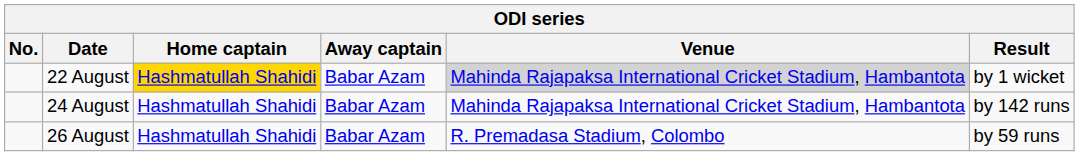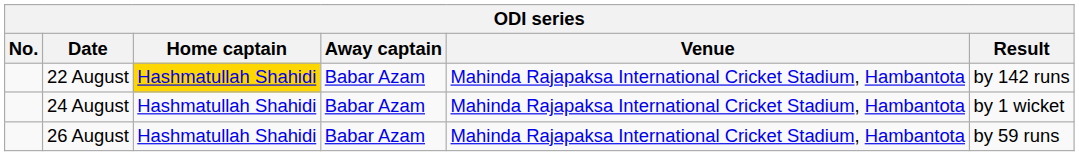22 August | Venue: lightgrey background -> no background
22 August | Result: by 1 wicket -> by 142 runs
24 August | Result: by 142 runs -> by 1 wicket
26 August | Venue: R. Premadasa Stadium, Colombo -> Mahinda Rajapaksa International Cricket Stadium, Hambantota
